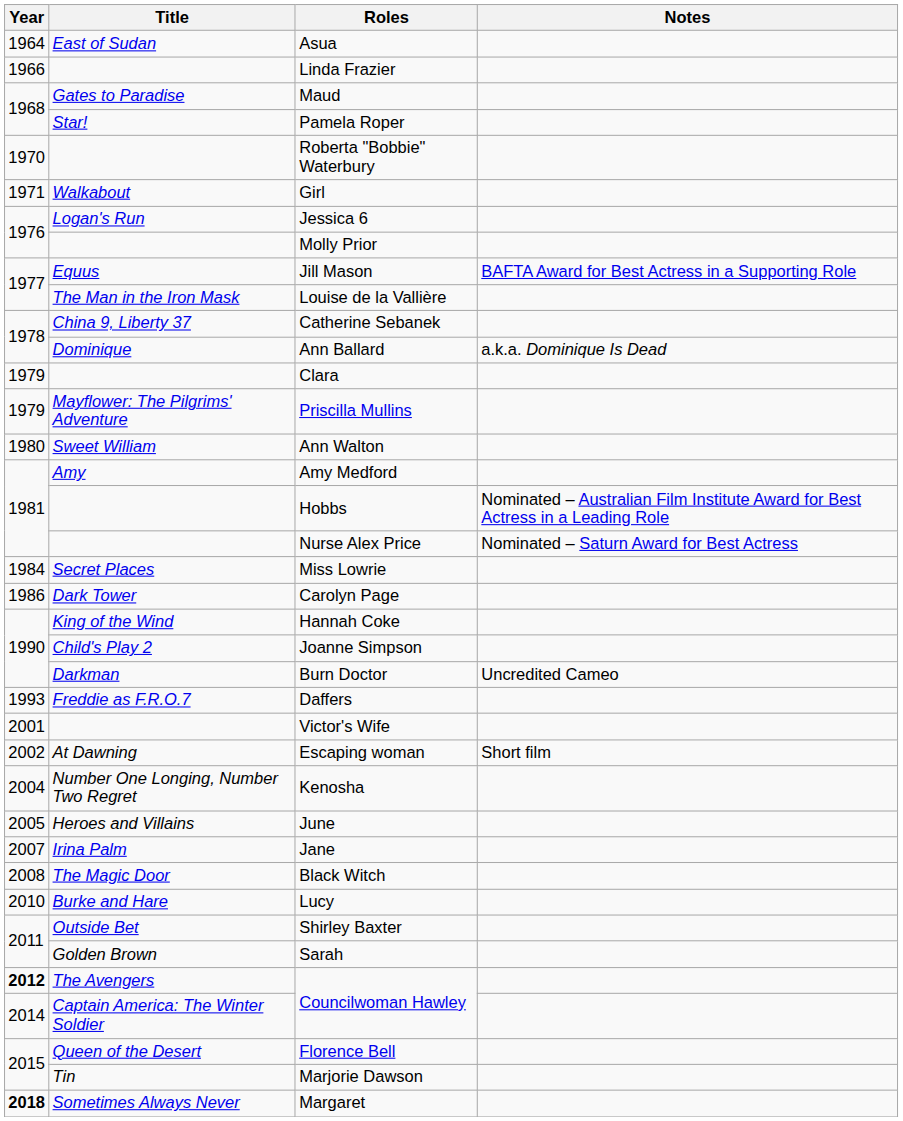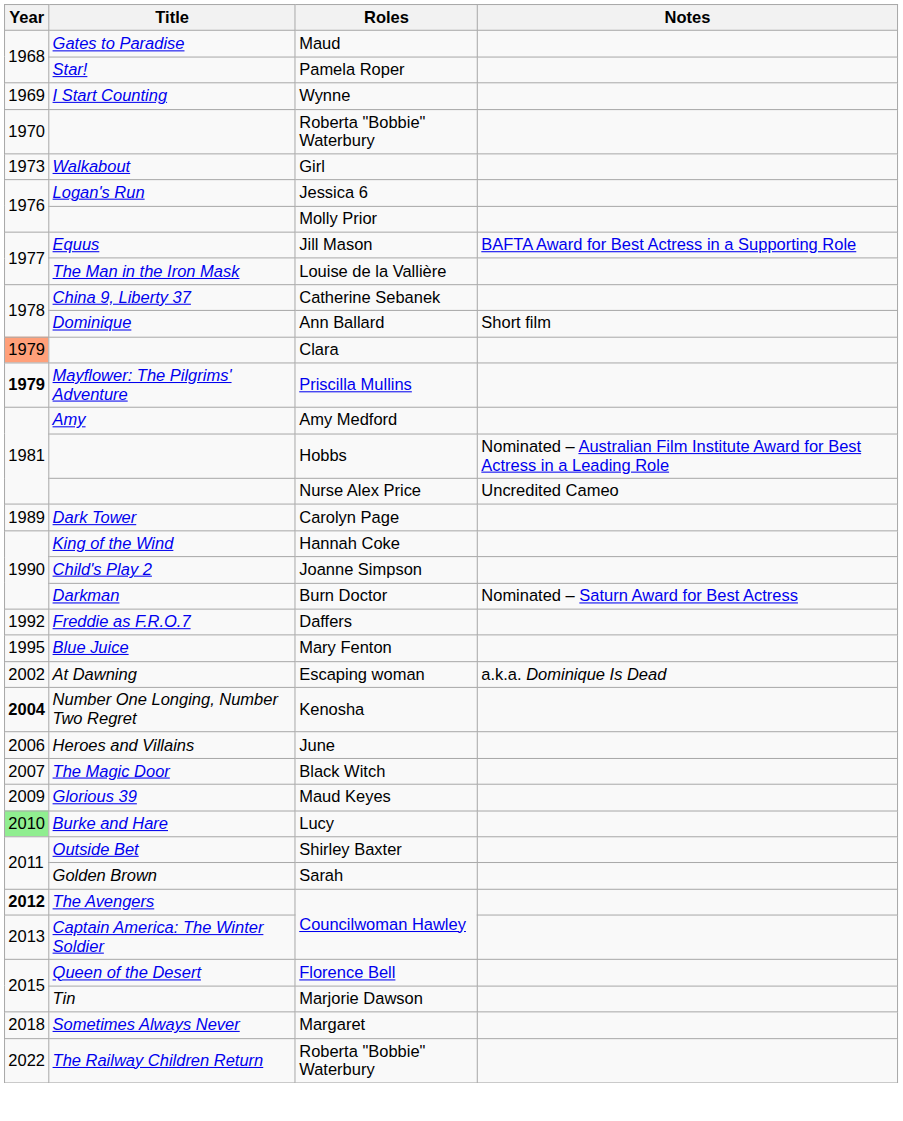- row: 1964 | East of Sudan | Asua
- row: 1966 | Linda Frazier
+ row: 1969 | I Start Counting | Wynne
Girl | Year: 1971 -> 1973
Ann Ballard | Notes: a.k.a. Dominique Is Dead -> Short film
Clara | Year: no background -> lightsalmon background
Priscilla Mullins | Year: normal -> bold
- row: 1980 | Sweet William | Ann Walton
Nurse Alex Price | Notes: Nominated – Saturn Award for Best Actress -> Uncredited Cameo
- row: 1984 | Secret Places | Miss Lowrie
Carolyn Page | Year: 1986 -> 1989
Burn Doctor | Notes: Uncredited Cameo -> Nominated – Saturn Award for Best Actress
Daffers | Year: 1993 -> 1992
+ row: 1995 | Blue Juice | Mary Fenton
- row: 2001 | Victor's Wife
Escaping woman | Notes: Short film -> a.k.a. Dominique Is Dead
Kenosha | Year: normal -> bold
June | Year: 2005 -> 2006
- row: 2007 | Irina Palm | Jane
Black Witch | Year: 2008 -> 2007
+ row: 2009 | Glorious 39 | Maud Keyes
Lucy | Year: no background -> lightgreen background
Captain America: The Winter Soldier / Councilwoman Hawley | Year: 2014 -> 2013
Margaret | Year: bold -> normal
+ row: 2022 | The Railway Children Return | Roberta "Bobbie" Waterbury
